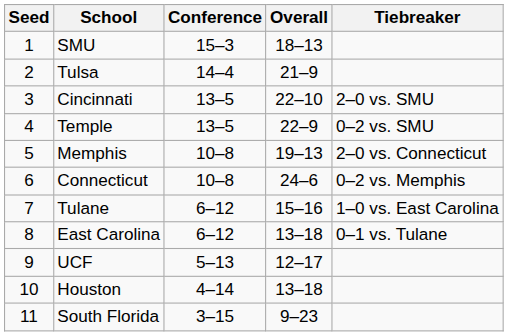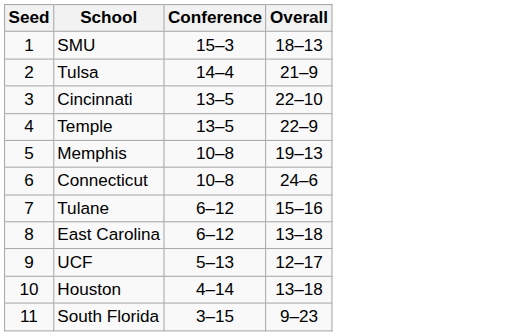- column: Tiebreaker | 2–0 vs. SMU | 0–2 vs. SMU | 2–0 vs. Connecticut | 0–2 vs. Memphis | 1–0 vs. East Carolina | 0–1 vs. Tulane
